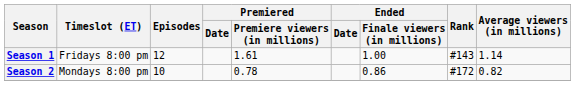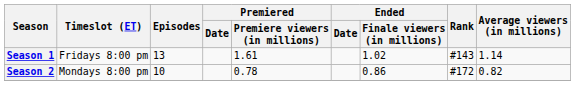Season 1 | Episodes: 12 -> 13
Season 1 | Ended / Finale viewers (in millions): 1.00 -> 1.02
